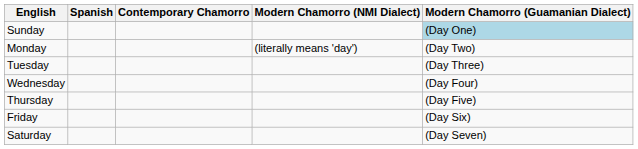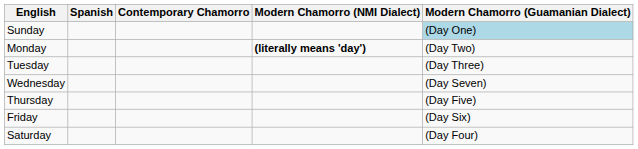Monday | Modern Chamorro (NMI Dialect): normal -> bold
Wednesday | column 5: (Day Four) -> (Day Seven)
Saturday | column 5: (Day Seven) -> (Day Four)
